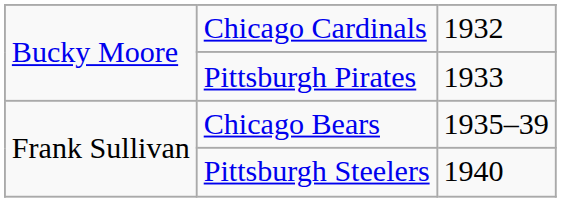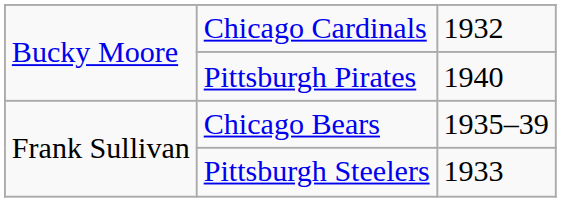Pittsburgh Pirates | column 3: 1933 -> 1940
Pittsburgh Steelers | column 3: 1940 -> 1933
